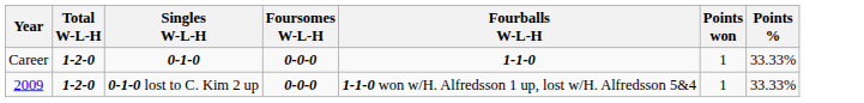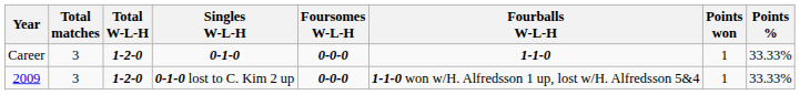+ column: Total matches | 3 | 3
